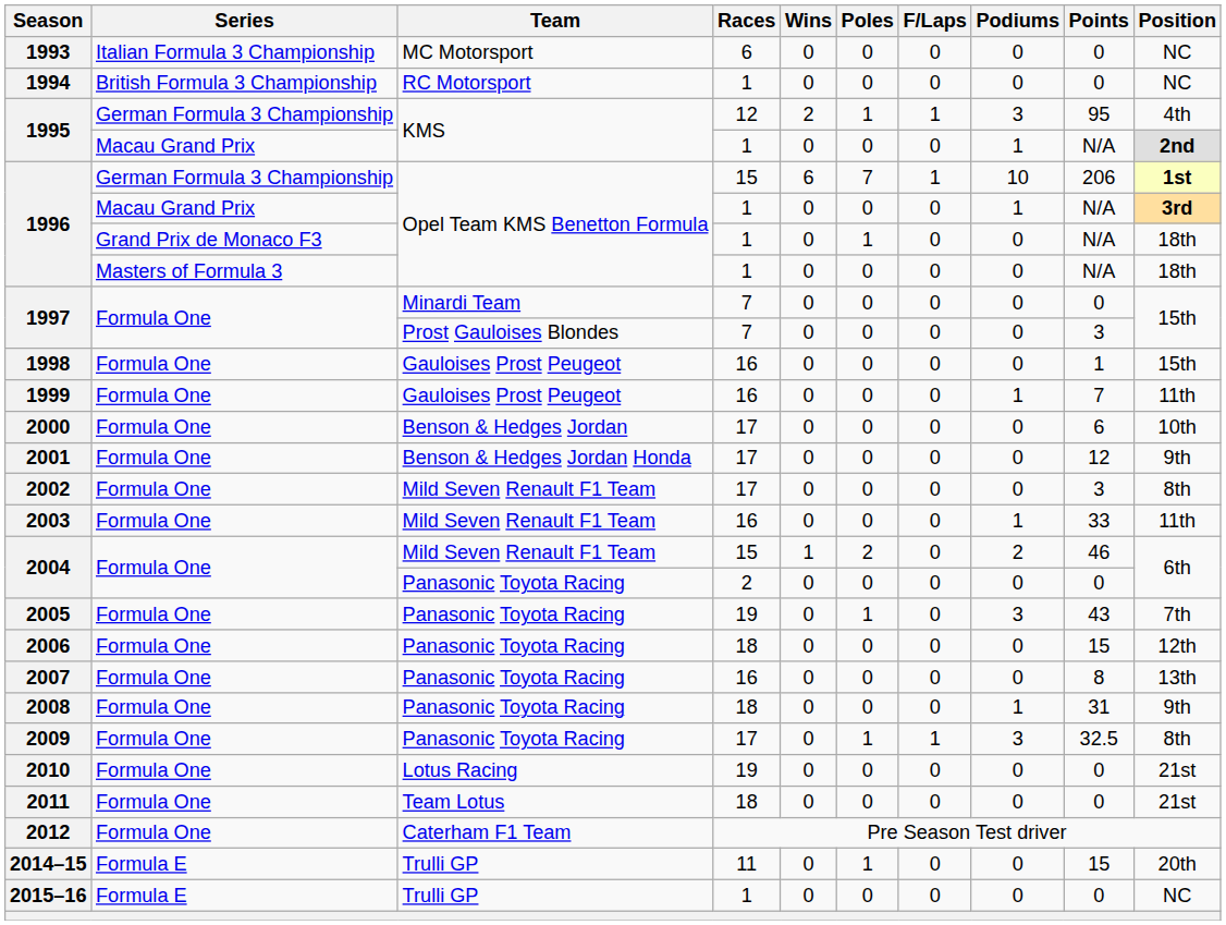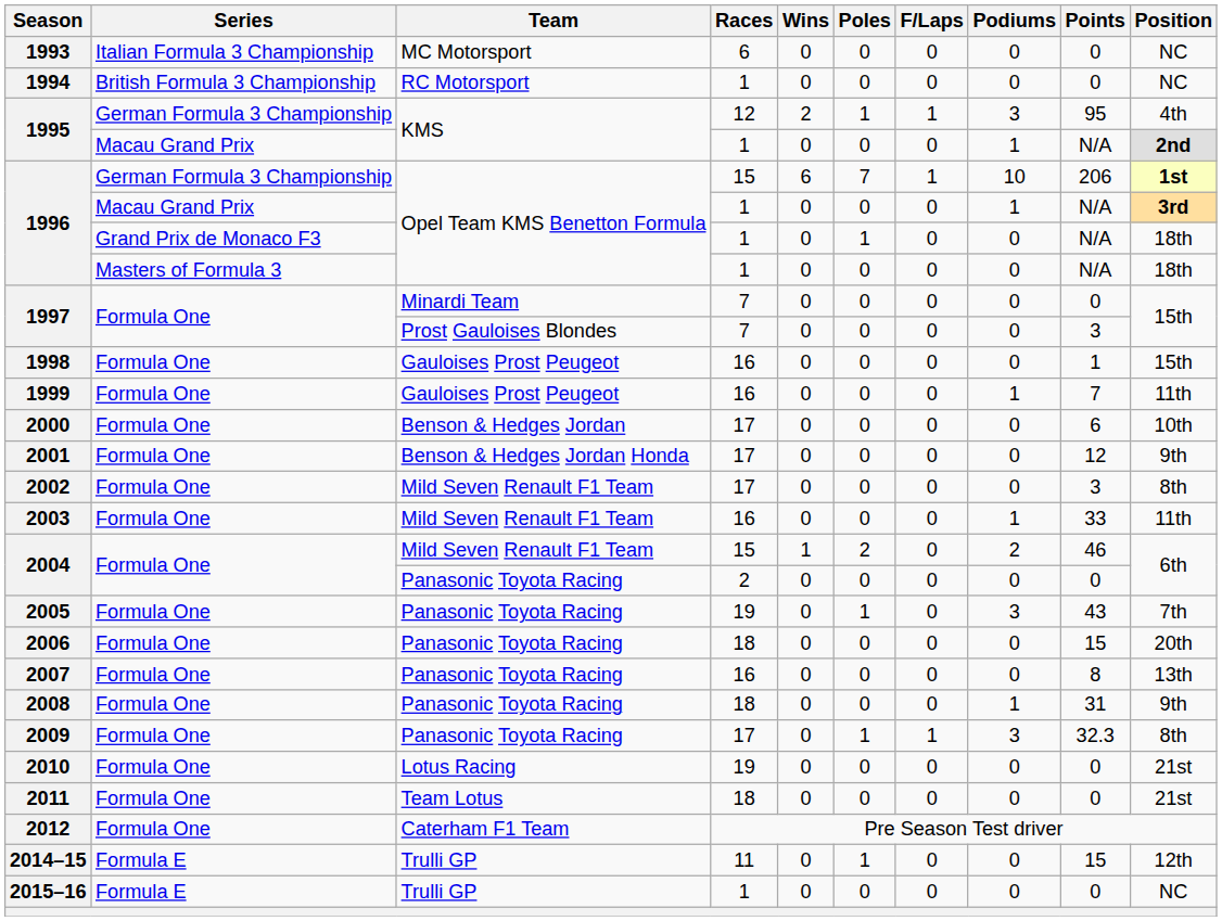2006 | Position: 12th -> 20th
2009 | Points: 32.5 -> 32.3
2014–15 | Position: 20th -> 12th
